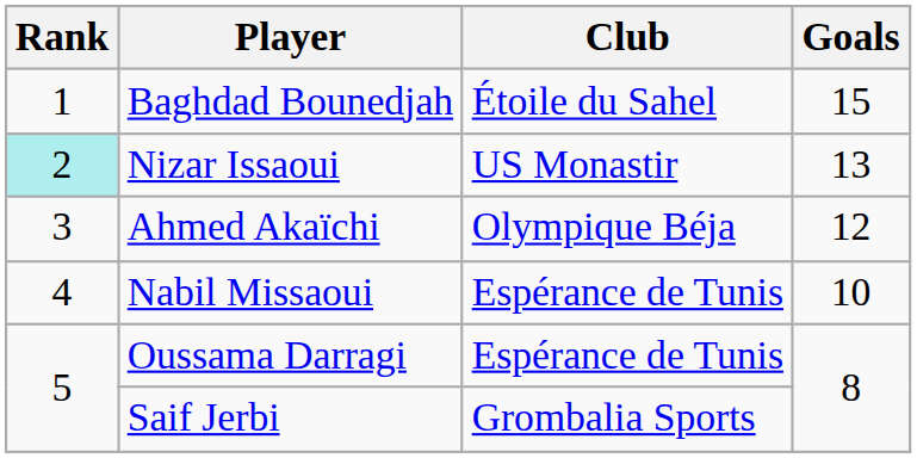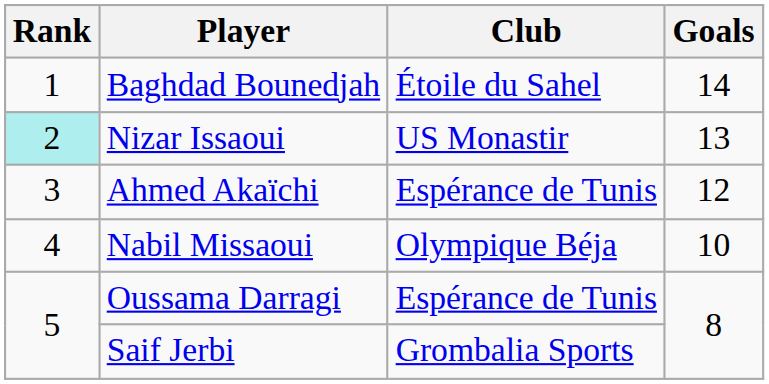Baghdad Bounedjah | Goals: 15 -> 14
Ahmed Akaïchi | Club: Olympique Béja -> Espérance de Tunis
Nabil Missaoui | Club: Espérance de Tunis -> Olympique Béja
